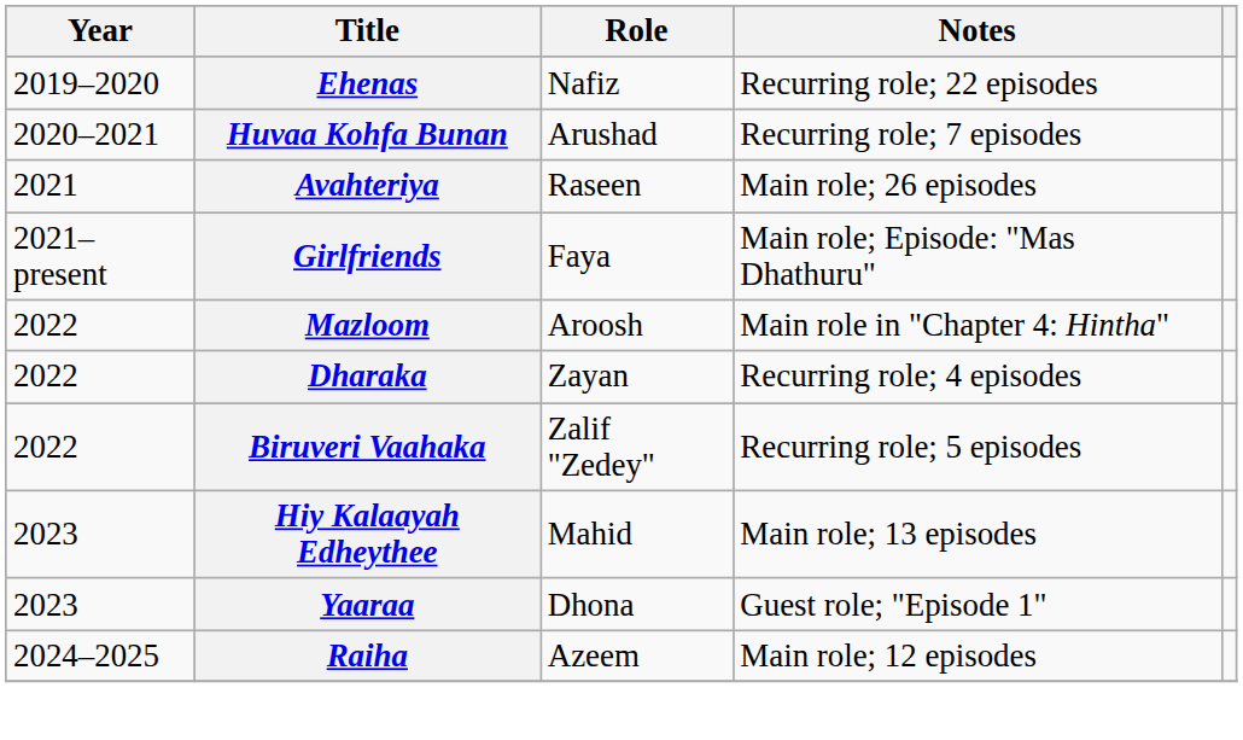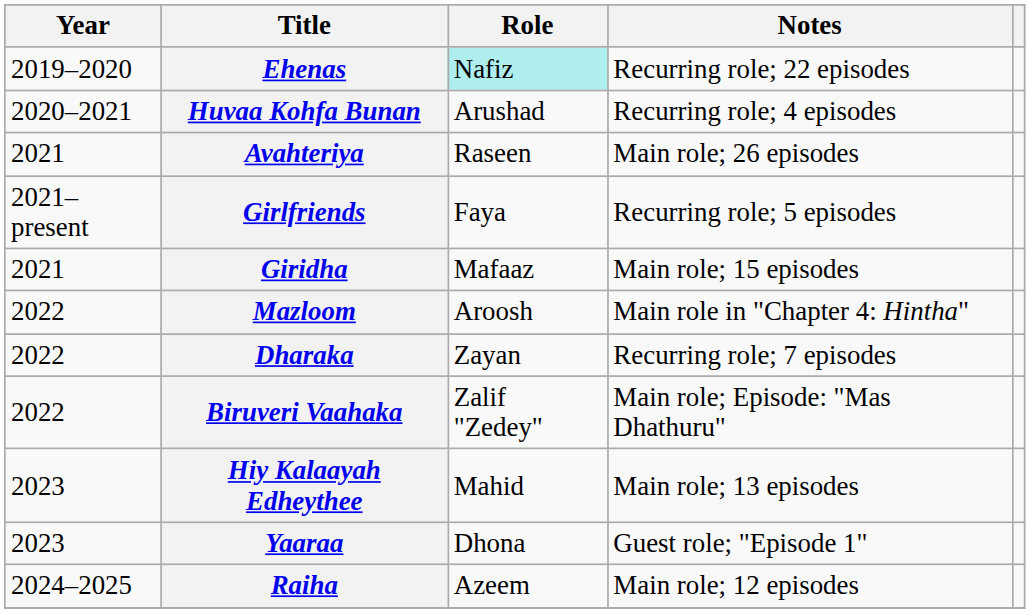Ehenas | Role: no background -> paleturquoise background
Huvaa Kohfa Bunan | Notes: Recurring role; 7 episodes -> Recurring role; 4 episodes
Girlfriends | Notes: Main role; Episode: "Mas Dhathuru" -> Recurring role; 5 episodes
+ row: 2021 | Giridha | Mafaaz | Main role; 15 episodes
Dharaka | Notes: Recurring role; 4 episodes -> Recurring role; 7 episodes
Biruveri Vaahaka | Notes: Recurring role; 5 episodes -> Main role; Episode: "Mas Dhathuru"
